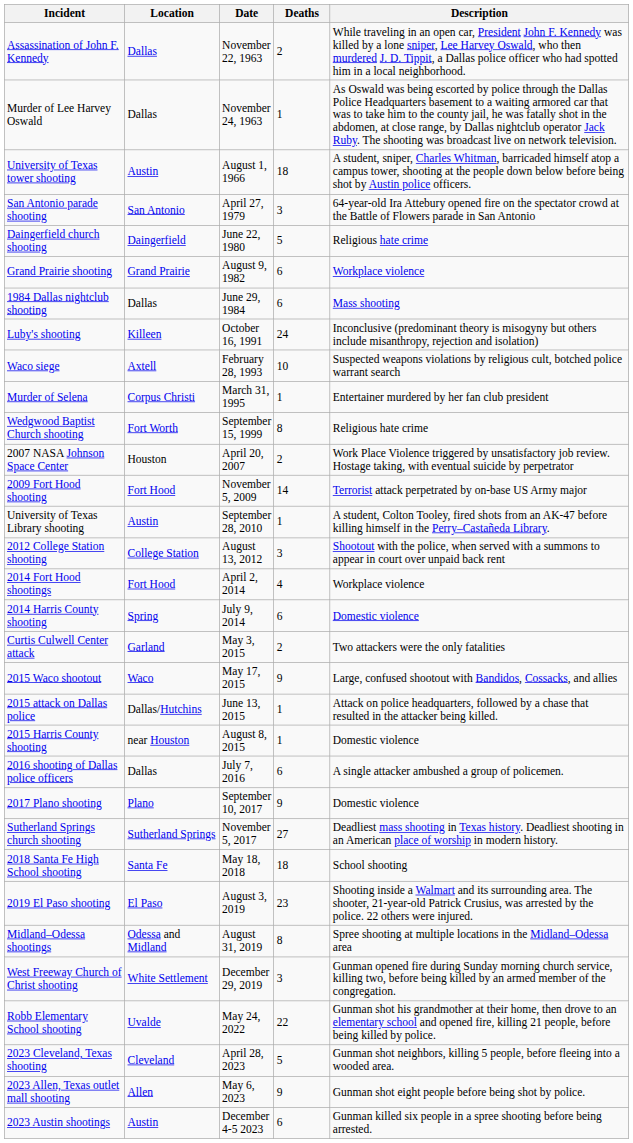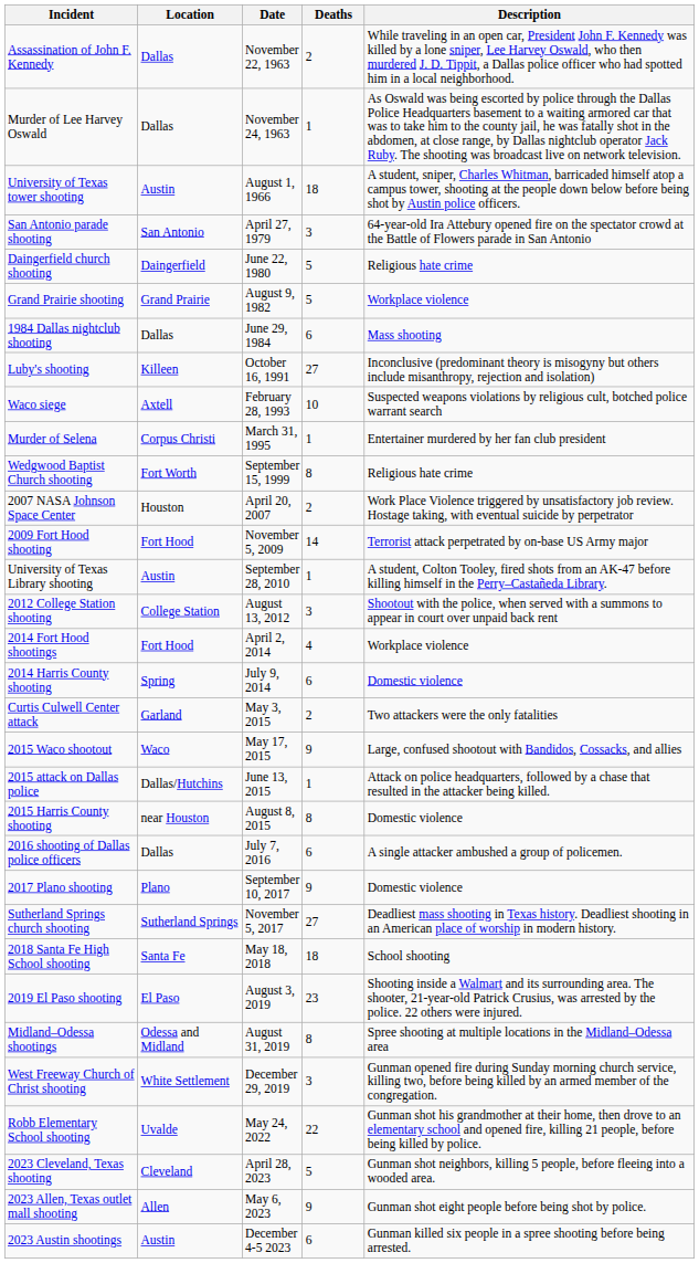Grand Prairie shooting | Deaths: 6 -> 5
Luby's shooting | Deaths: 24 -> 27
2015 Harris County shooting | Deaths: 1 -> 8
